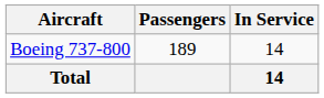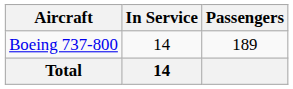columns swapped: In Service <-> Passengers
